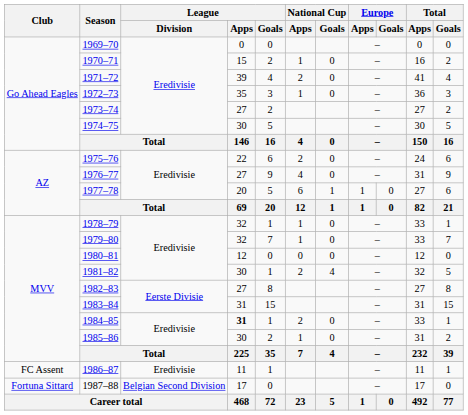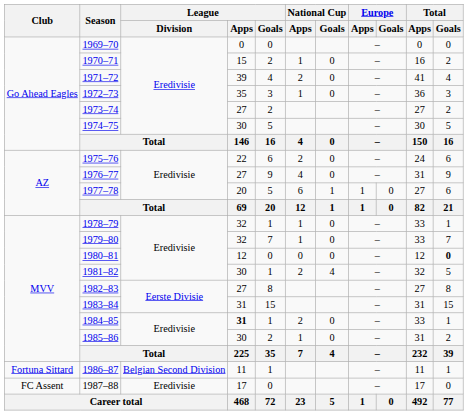1980–81 | Total / Goals: normal -> bold
1986–87 | Club: FC Assent -> Fortuna Sittard
1986–87 | League / Division: Eredivisie -> Belgian Second Division
1987–88 | Club: Fortuna Sittard -> FC Assent
1987–88 | League / Division: Belgian Second Division -> Eredivisie
